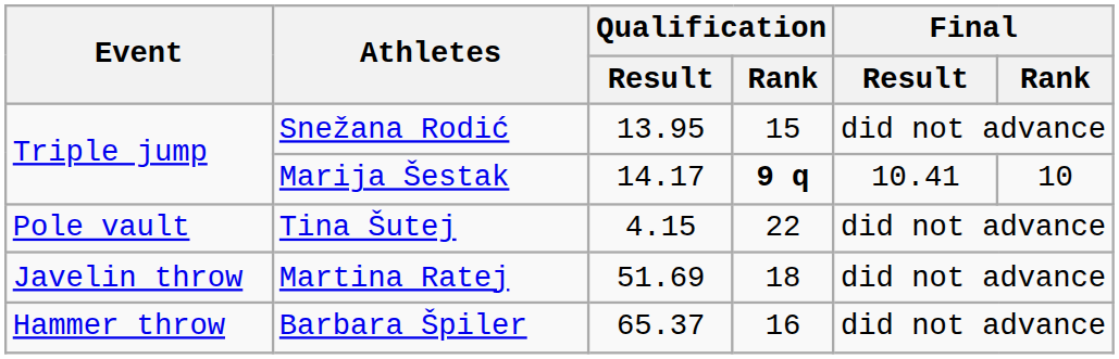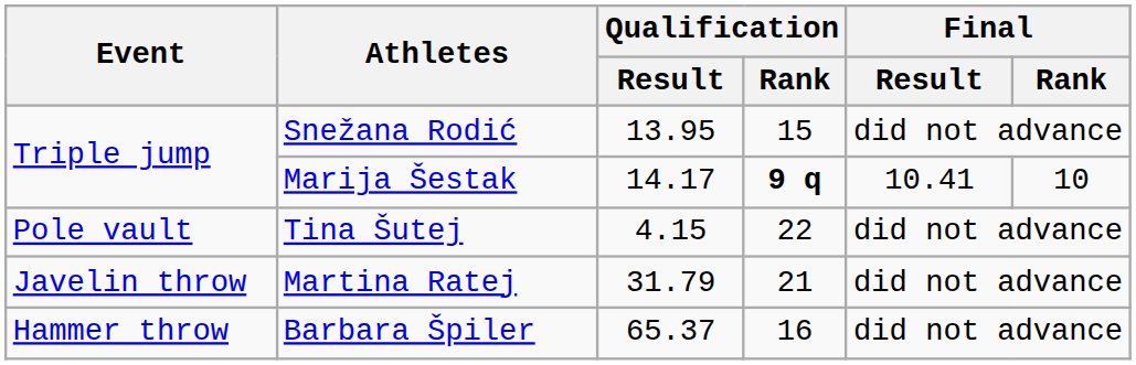Martina Ratej | Qualification / Result: 51.69 -> 31.79
Martina Ratej | Qualification / Rank: 18 -> 21
